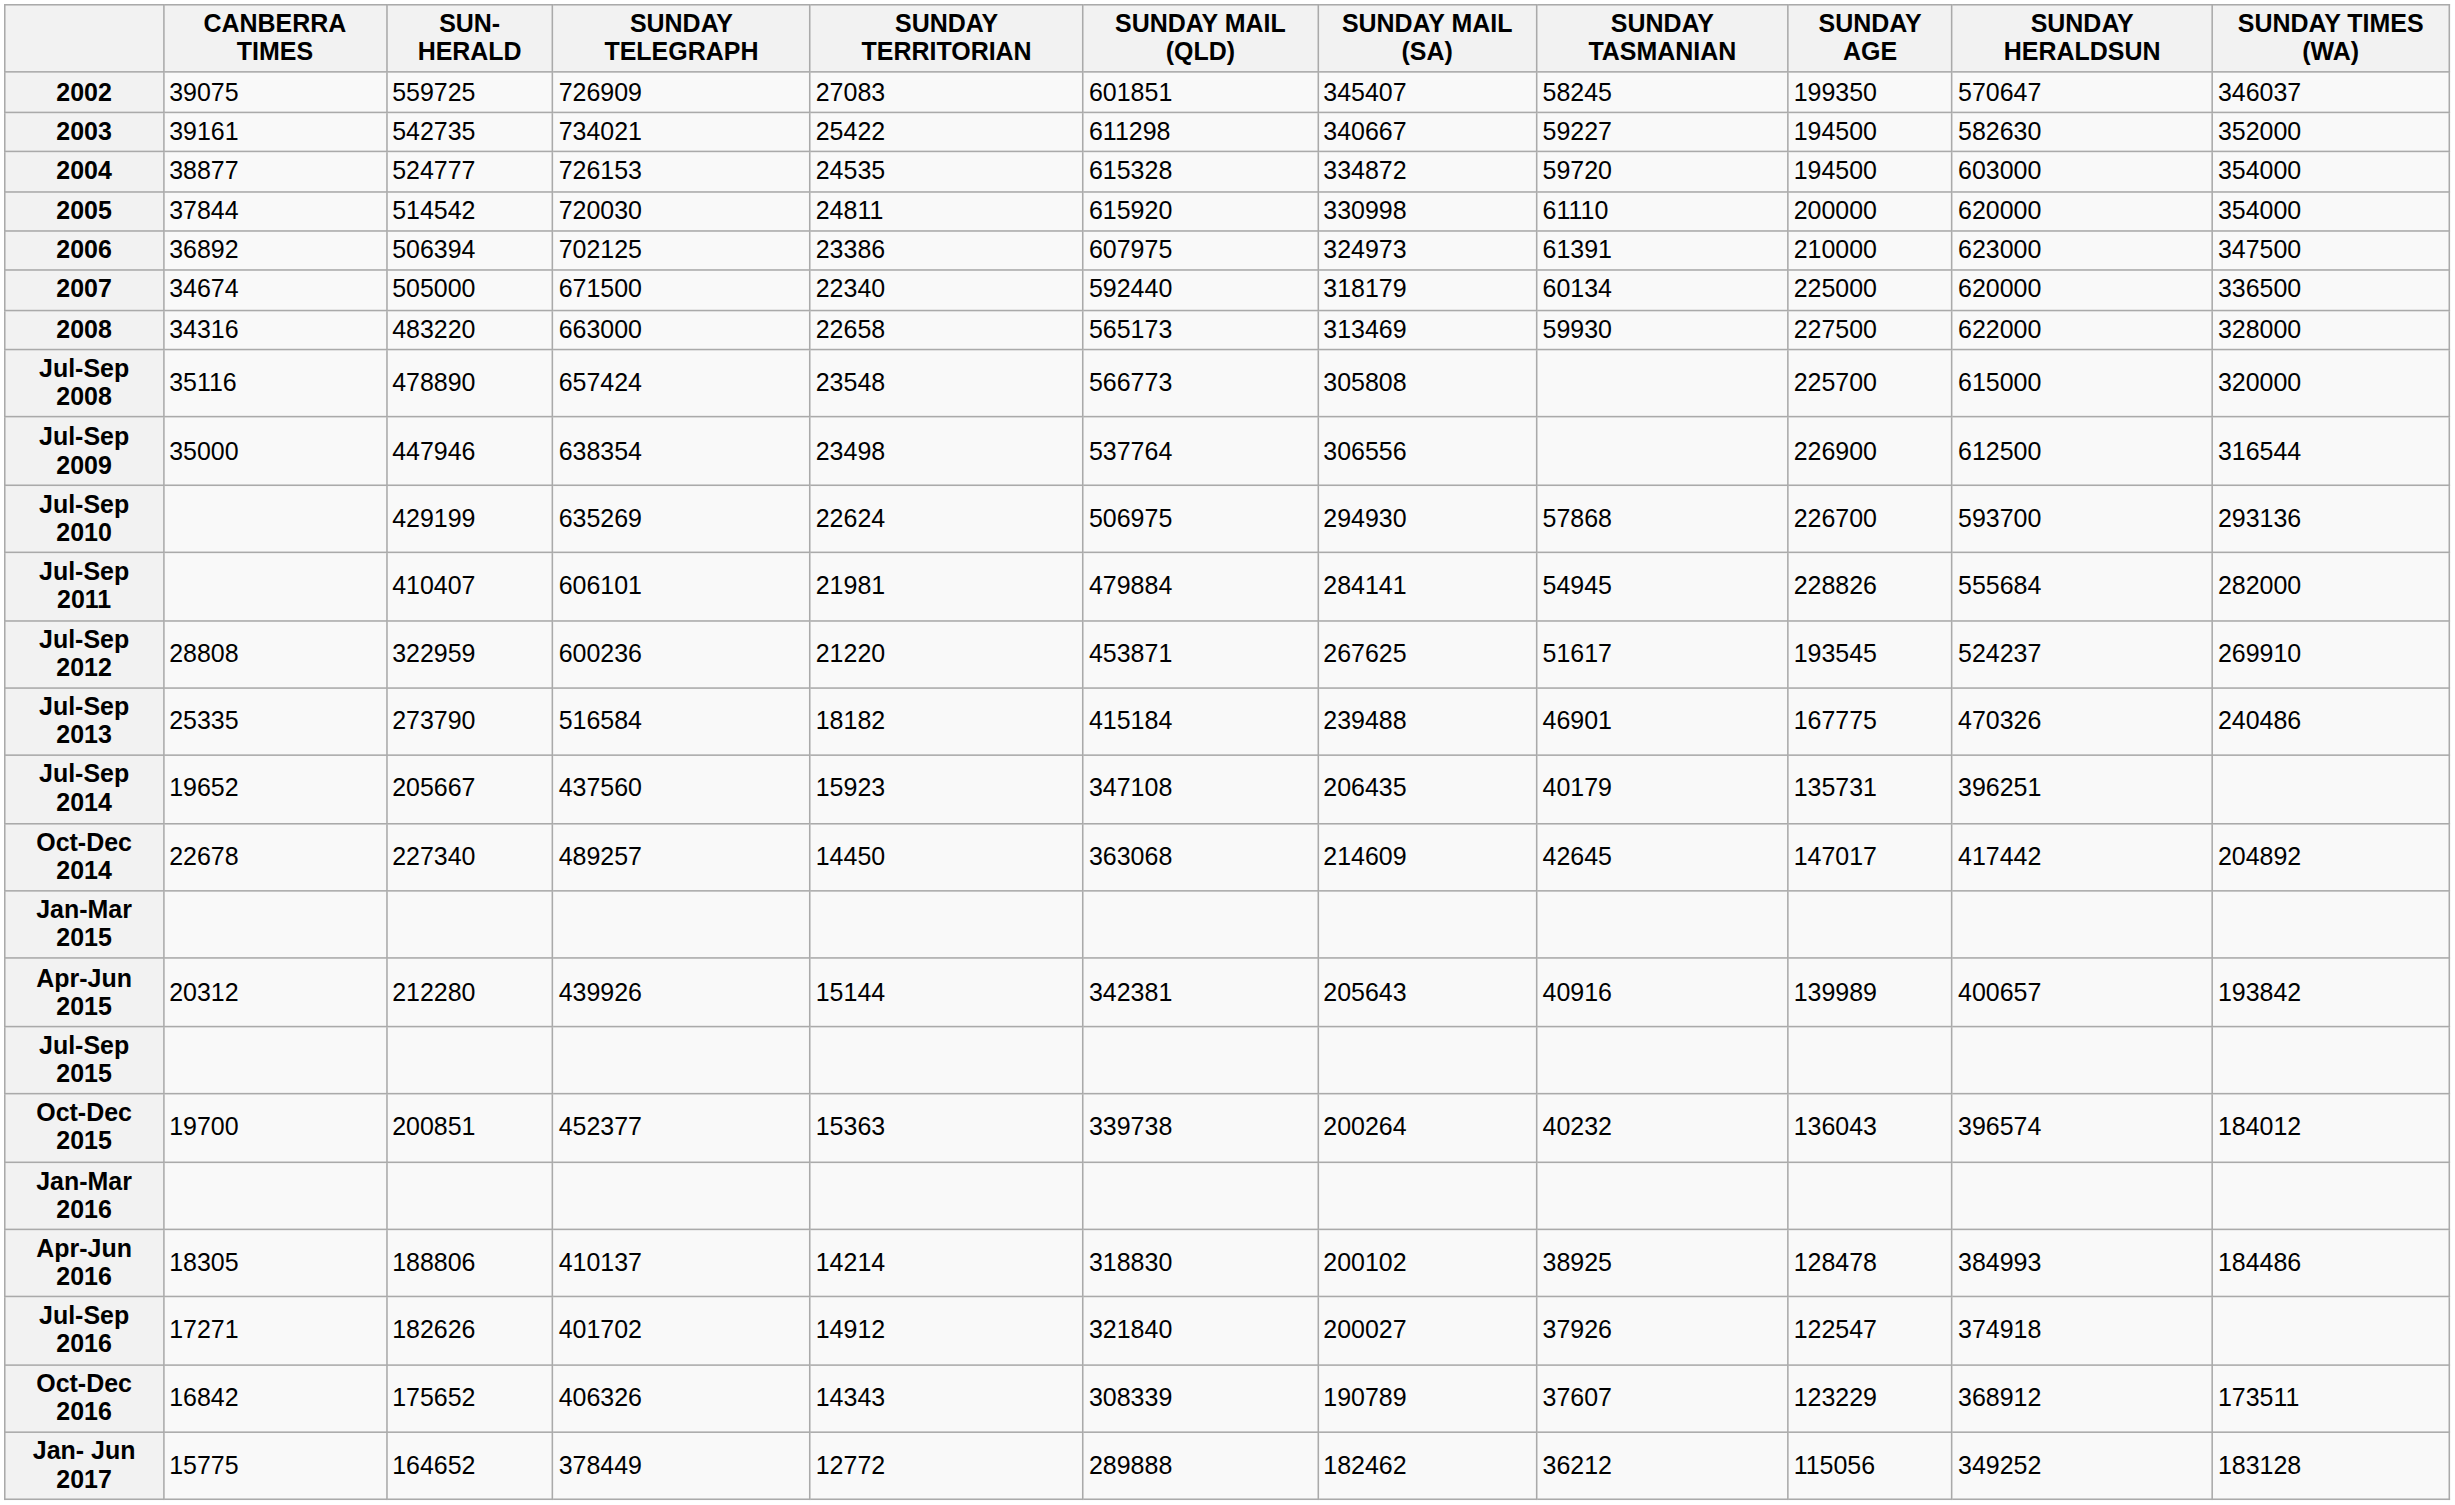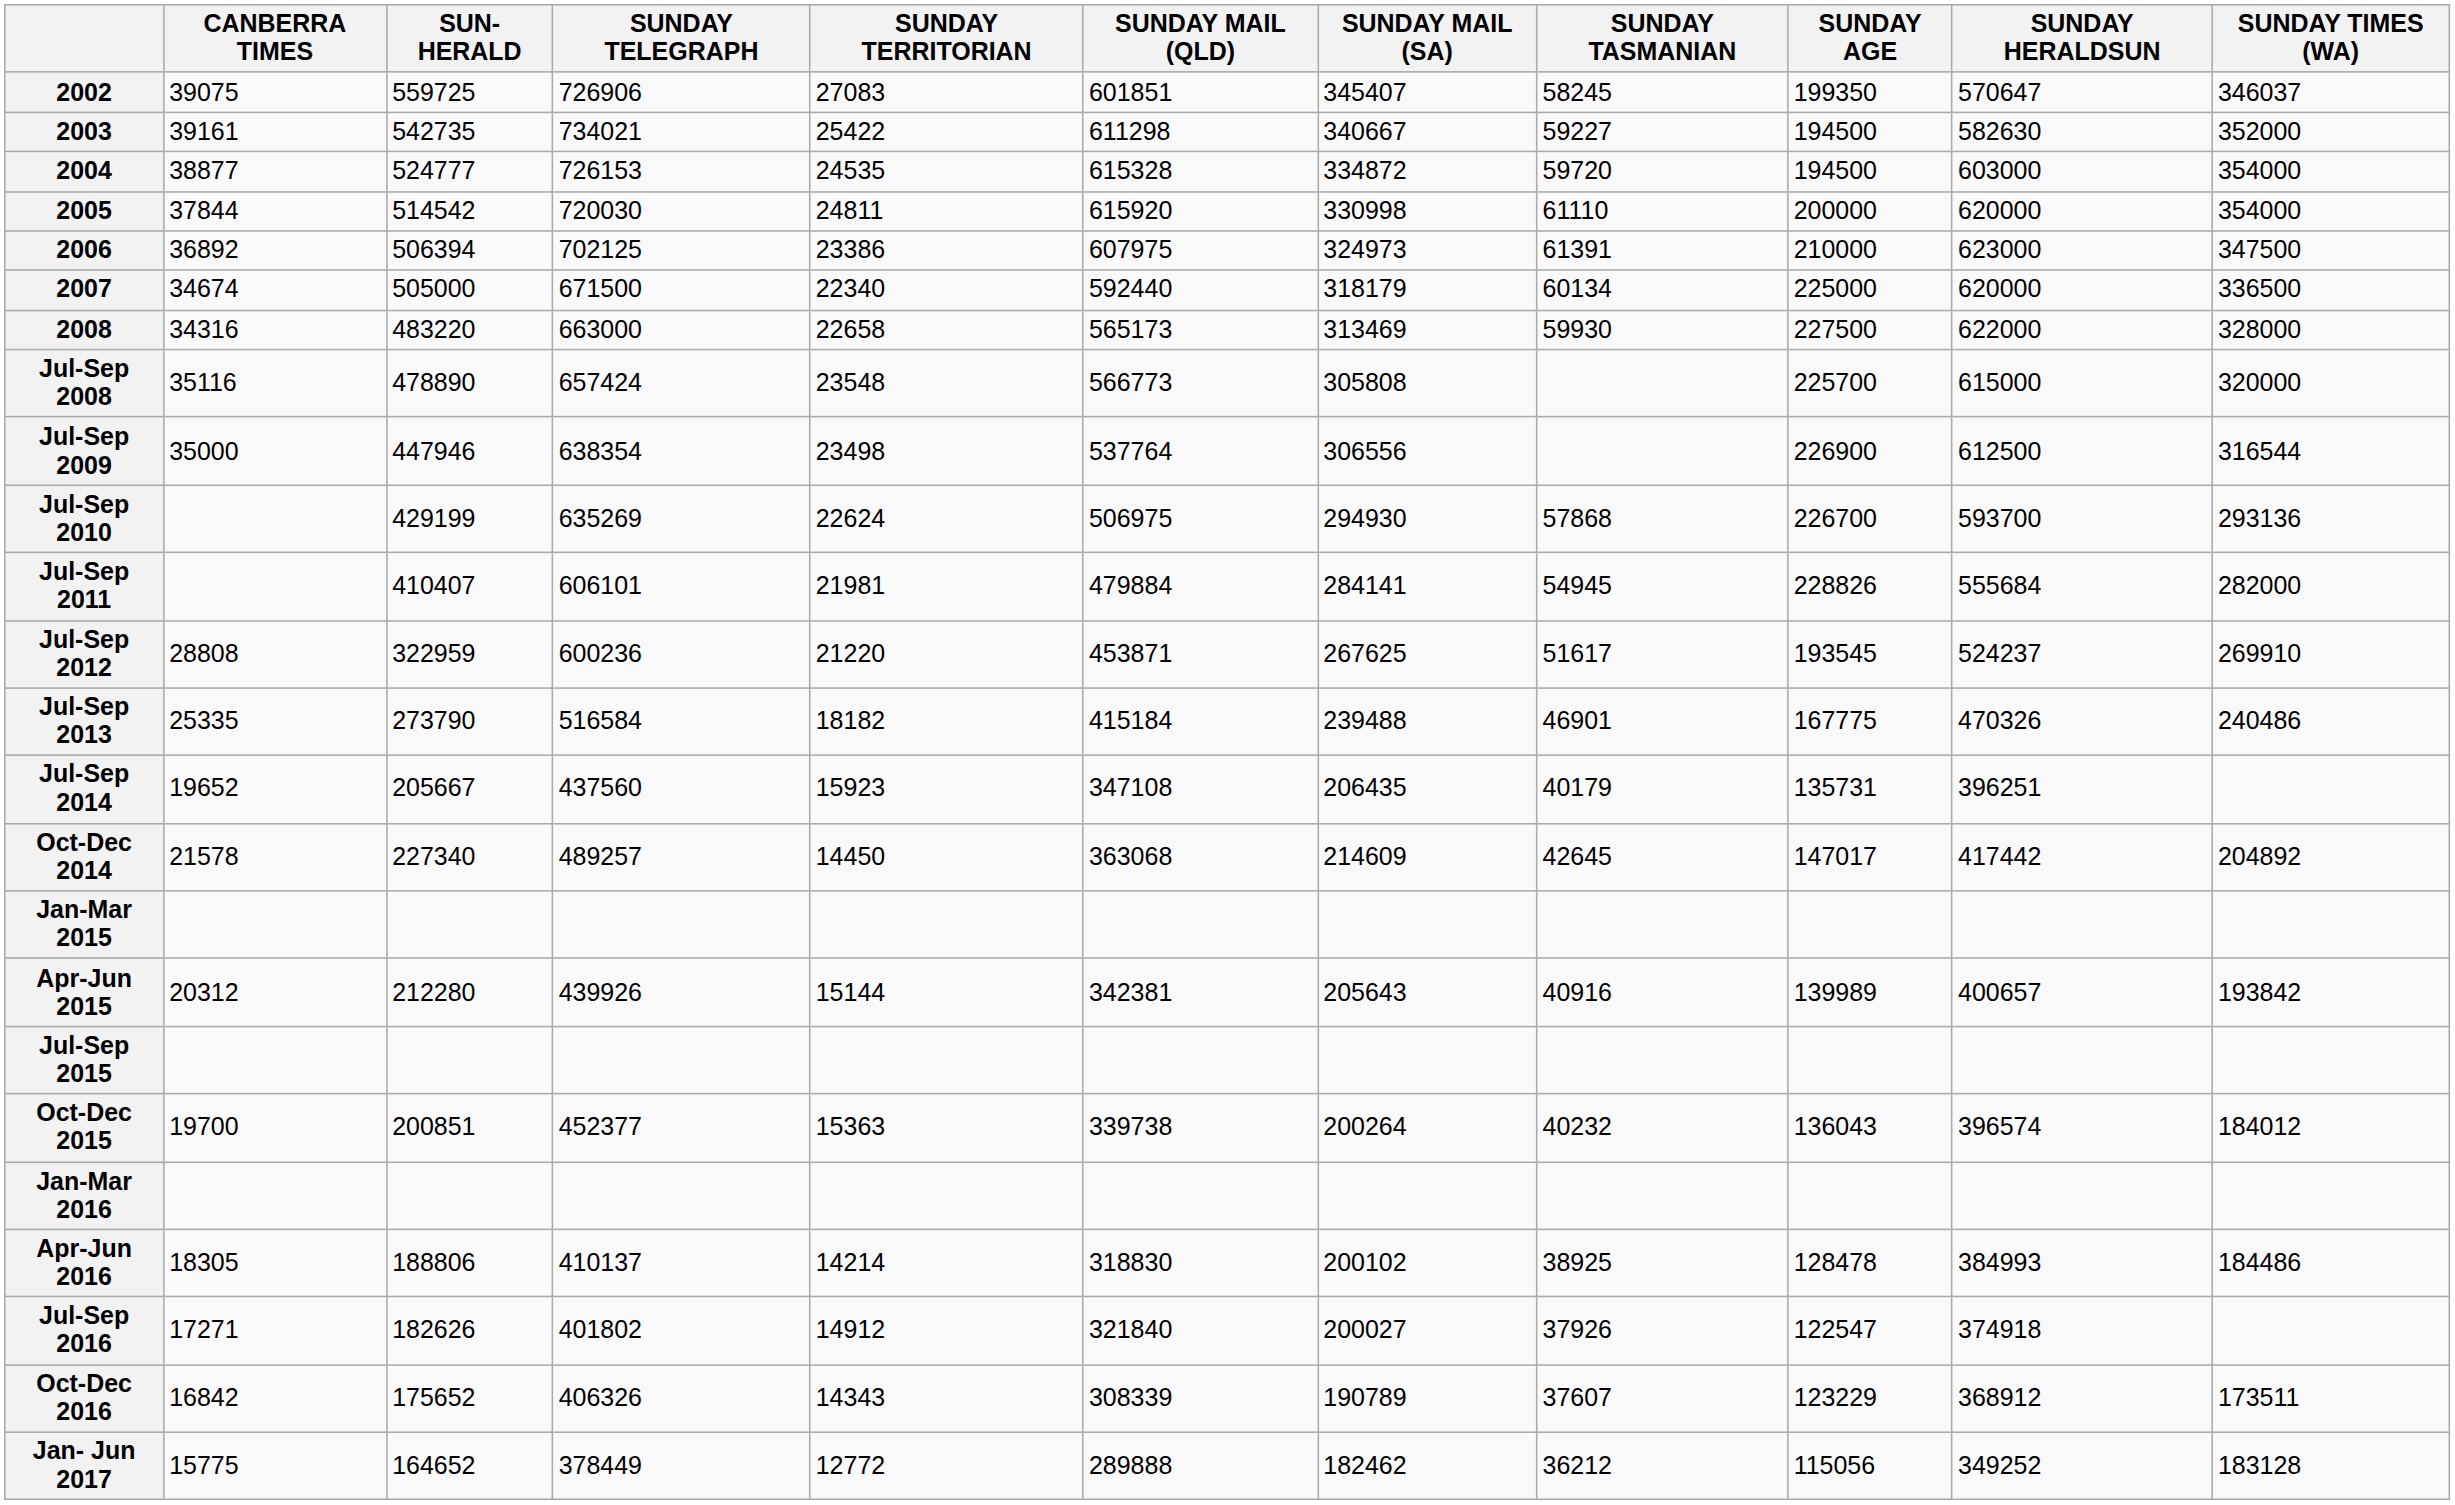2002 | SUNDAY TELEGRAPH: 726909 -> 726906
Oct-Dec 2014 | CANBERRA TIMES: 22678 -> 21578
Jul-Sep 2016 | SUNDAY TELEGRAPH: 401702 -> 401802
